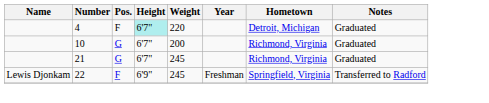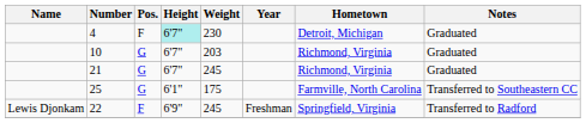4 | Weight: 220 -> 230
10 | Weight: 200 -> 203
+ row: 25 | G | 6'1" | 175 | Farmville, North Carolina | Transferred to Southeastern CC
